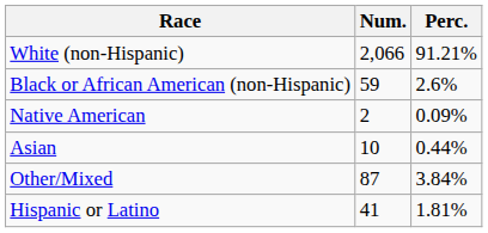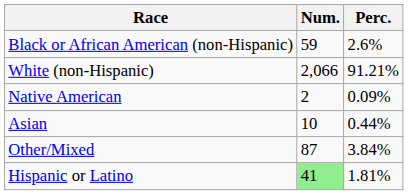rows swapped: White (non-Hispanic) <-> Black or African American (non-Hispanic)
Hispanic or Latino | Num.: no background -> lightgreen background
